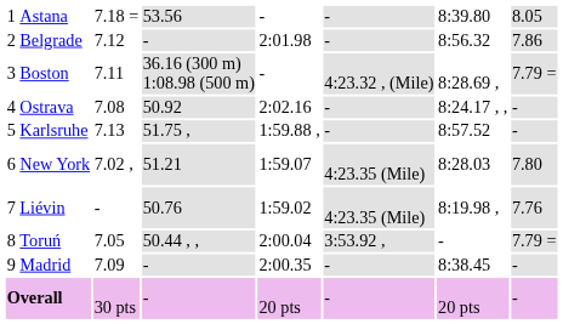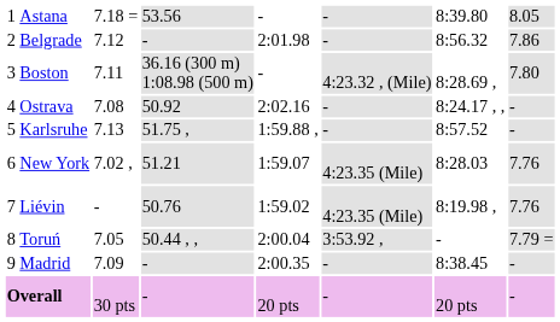Boston | column 8: 7.79 = -> 7.80
New York | column 8: 7.80 -> 7.76
